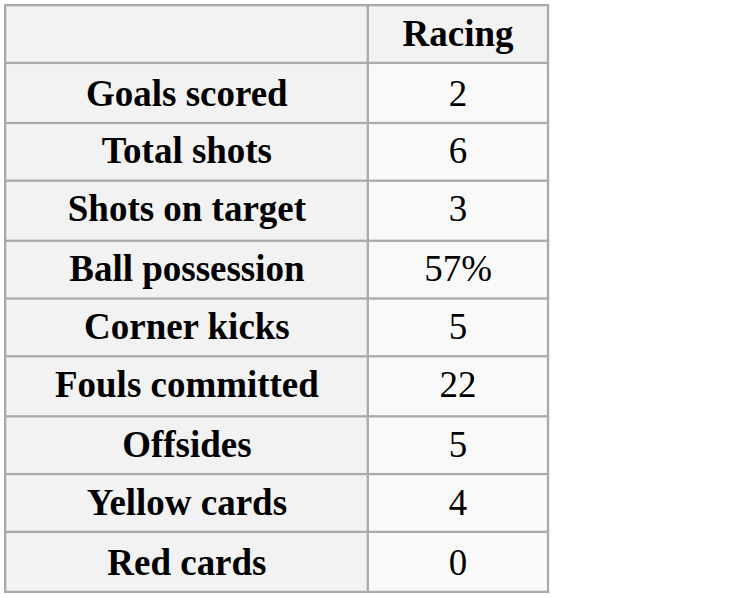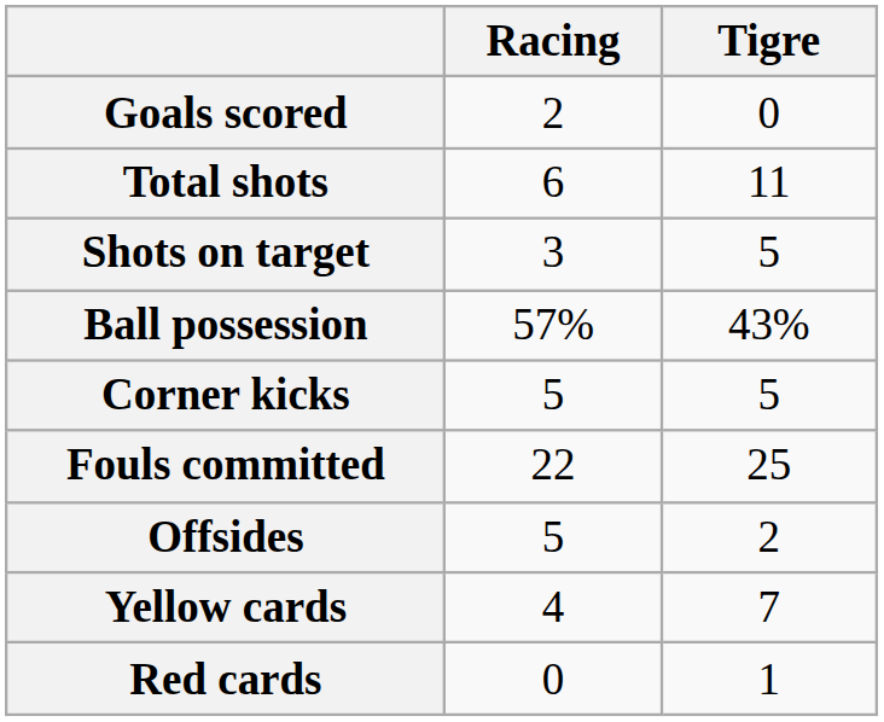+ column: Tigre | 0 | 11 | 5 | 43% | 5 | 25 | 2 | 7 | 1
